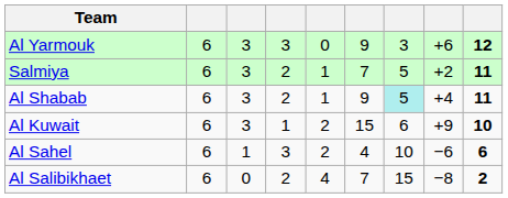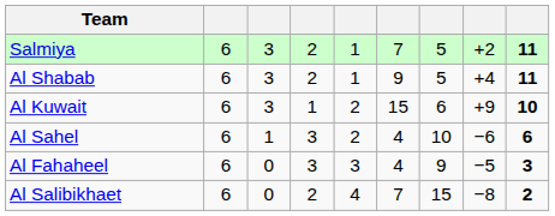- row: Al Yarmouk | 6 | 3 | 3 | 0 | 9 | 3 | +6 | 12
Al Shabab | column 7: paleturquoise background -> no background
+ row: Al Fahaheel | 6 | 0 | 3 | 3 | 4 | 9 | −5 | 3
